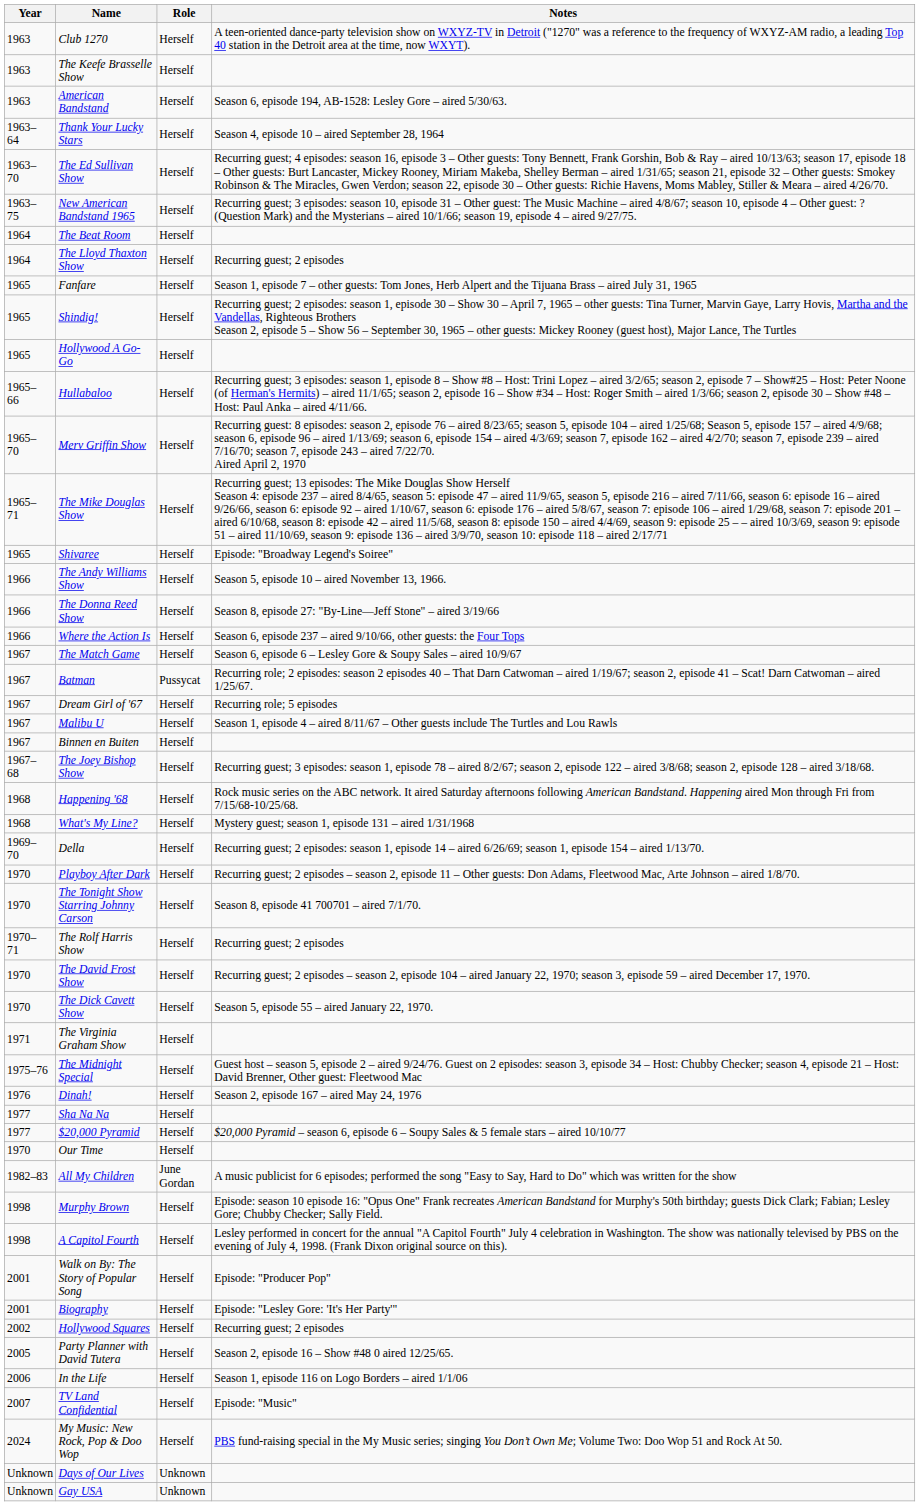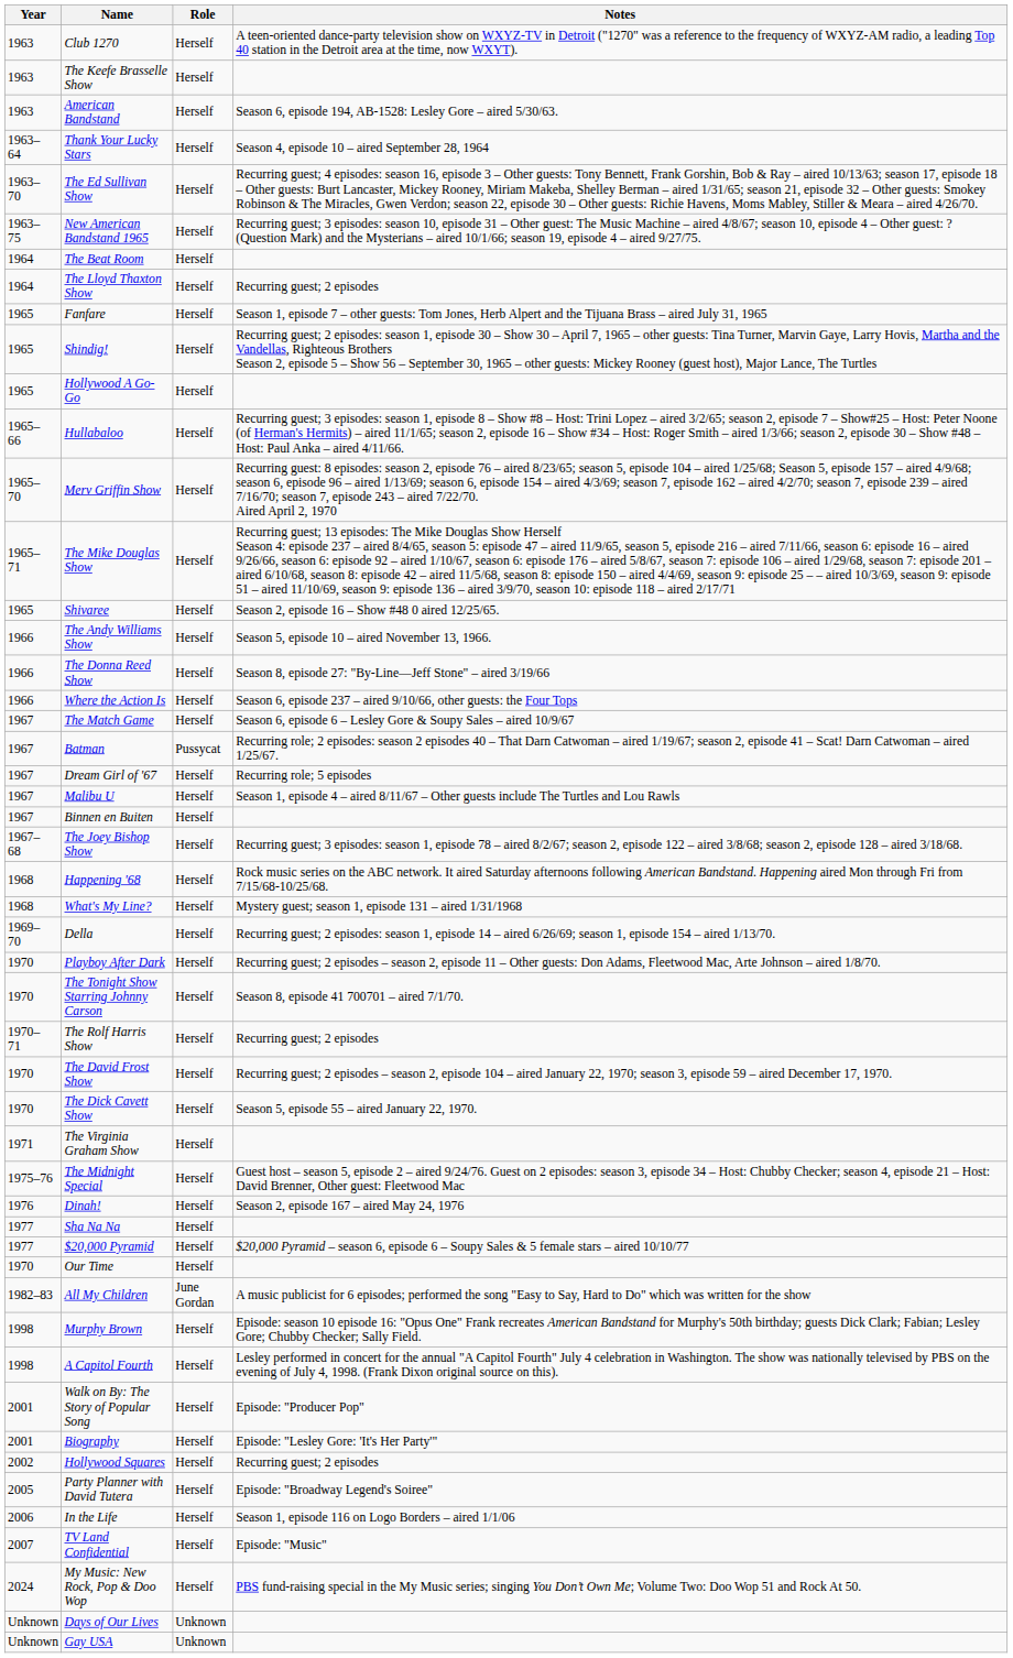Shivaree | Notes: Episode: "Broadway Legend's Soiree" -> Season 2, episode 16 – Show #48 0 aired 12/25/65.
Party Planner with David Tutera | Notes: Season 2, episode 16 – Show #48 0 aired 12/25/65. -> Episode: "Broadway Legend's Soiree"
